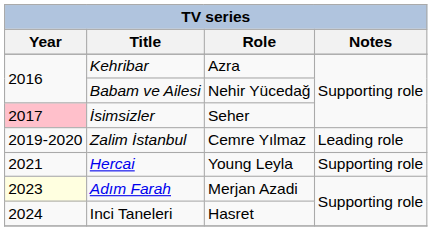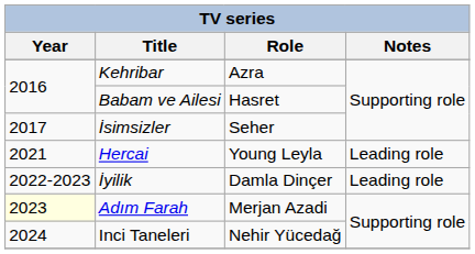Babam ve Ailesi | Role: Nehir Yücedağ -> Hasret
İsimsizler | Year: pink background -> no background
- row: 2019-2020 | Zalim İstanbul | Cemre Yılmaz | Leading role
Hercai | Notes: Supporting role -> Leading role
+ row: 2022-2023 | İyilik | Damla Dinçer | Leading role
Inci Taneleri | Role: Hasret -> Nehir Yücedağ
